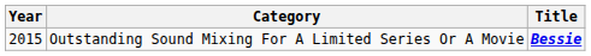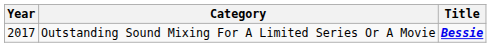Outstanding Sound Mixing For A Limited Series Or A Movie | Year: 2015 -> 2017
